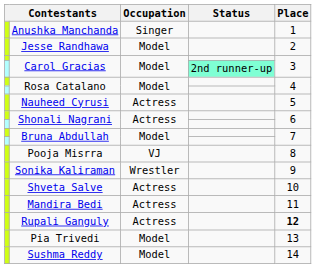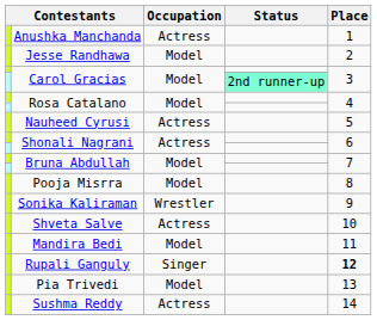Anushka Manchanda | Occupation: Singer -> Actress
Pooja Misrra | Occupation: VJ -> Model
Mandira Bedi | Occupation: Actress -> Model
Rupali Ganguly | Occupation: Actress -> Singer
Sushma Reddy | Occupation: Model -> Actress
